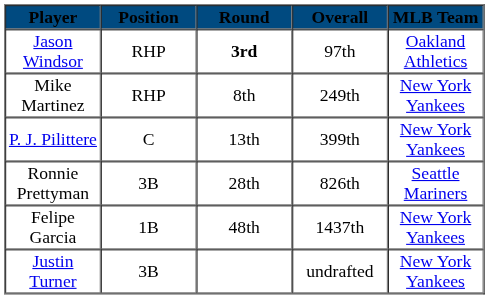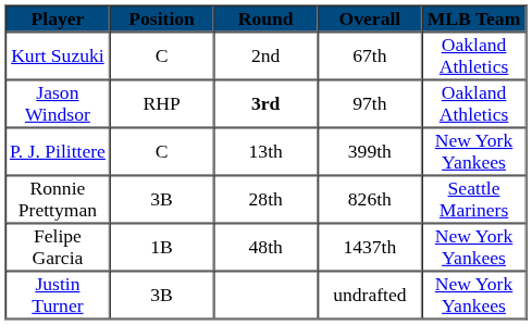+ row: Kurt Suzuki | C | 2nd | 67th | Oakland Athletics
- row: Mike Martinez | RHP | 8th | 249th | New York Yankees
